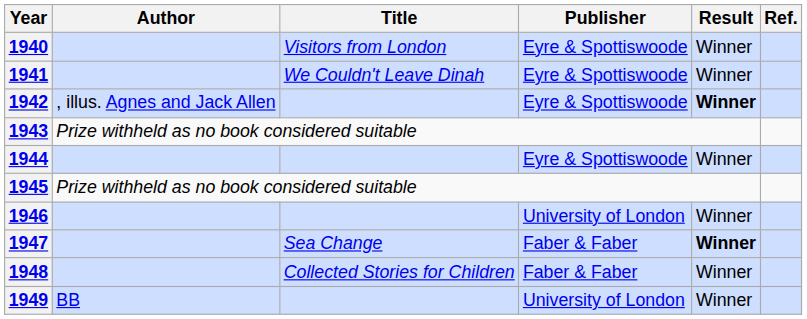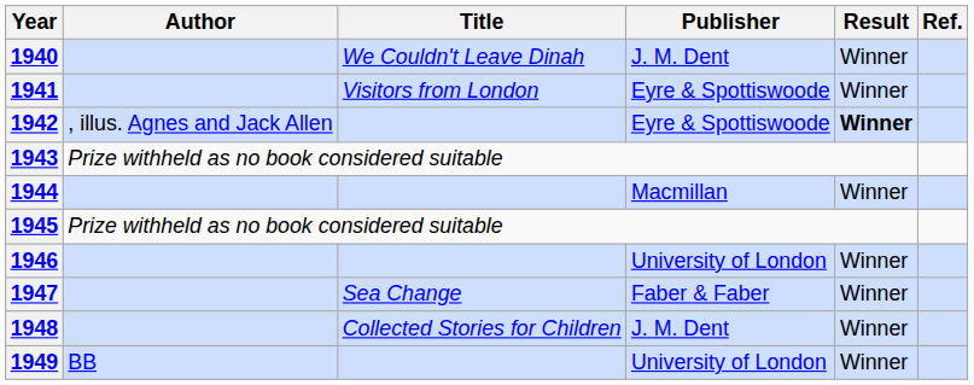1940 | Title: Visitors from London -> We Couldn't Leave Dinah
1940 | Publisher: Eyre & Spottiswoode -> J. M. Dent
1941 | Title: We Couldn't Leave Dinah -> Visitors from London
1944 | Publisher: Eyre & Spottiswoode -> Macmillan
1947 | Result: bold -> normal
1948 | Publisher: Faber & Faber -> J. M. Dent
